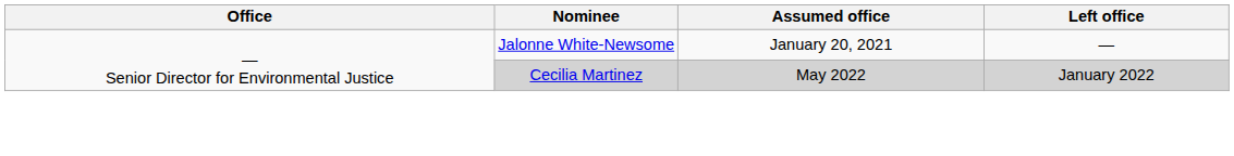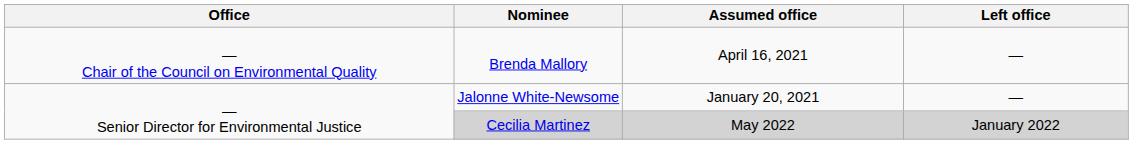+ row: — Chair of the Council on Environmental Quality | Brenda Mallory | April 16, 2021 | —
